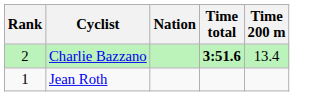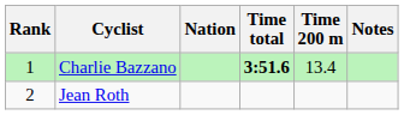+ column: Notes
Charlie Bazzano | Rank: 2 -> 1
Jean Roth | Rank: 1 -> 2
